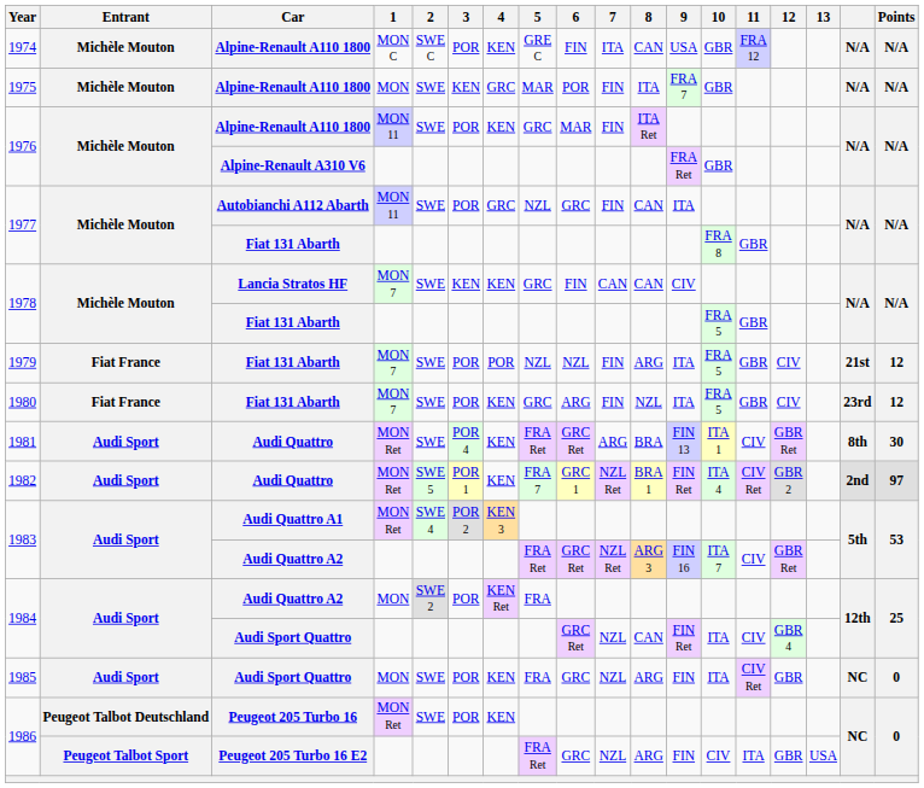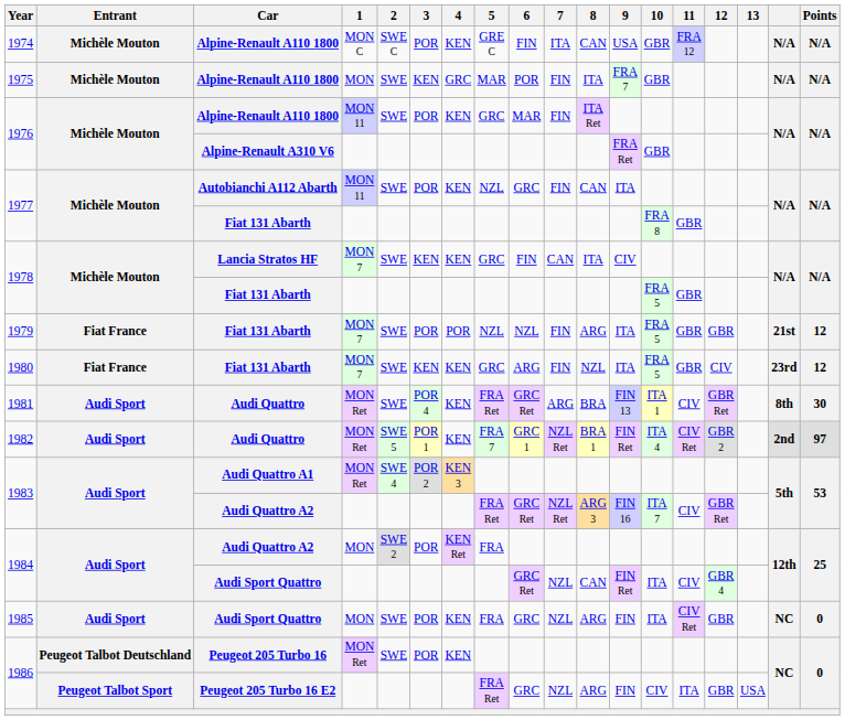1977 / Autobianchi A112 Abarth | 4: GRC -> KEN
1978 / Lancia Stratos HF | 8: CAN -> ITA
1979 | 12: CIV -> GBR
1980 | 3: POR -> KEN
